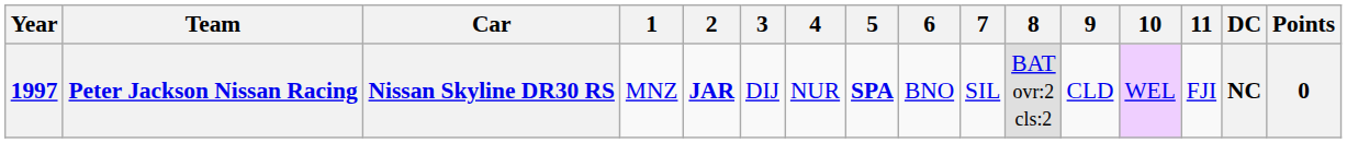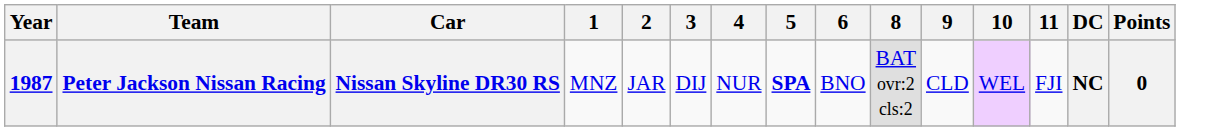- column: 7 | SIL
Peter Jackson Nissan Racing | Year: 1997 -> 1987
Peter Jackson Nissan Racing | 2: bold -> normal
